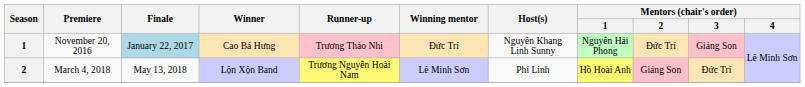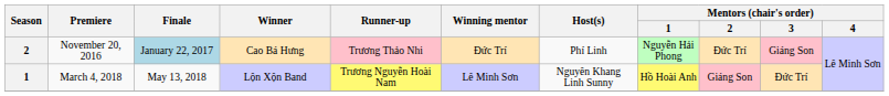November 20, 2016 | Season: 1 -> 2
November 20, 2016 | Host(s): Nguyên Khang Linh Sunny -> Phí Linh
March 4, 2018 | Season: 2 -> 1
March 4, 2018 | Host(s): Phí Linh -> Nguyên Khang Linh Sunny
